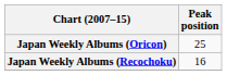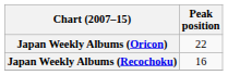Japan Weekly Albums (Oricon) | Peak position: 25 -> 22
